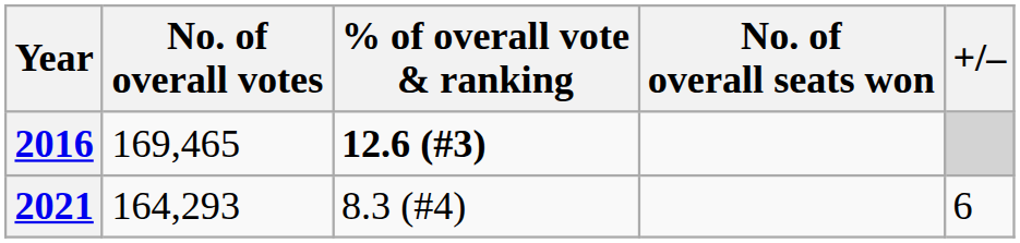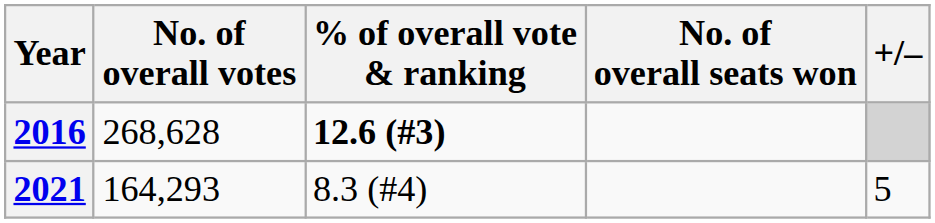2016 | No. of overall votes: 169,465 -> 268,628
2021 | +/–: 6 -> 5
